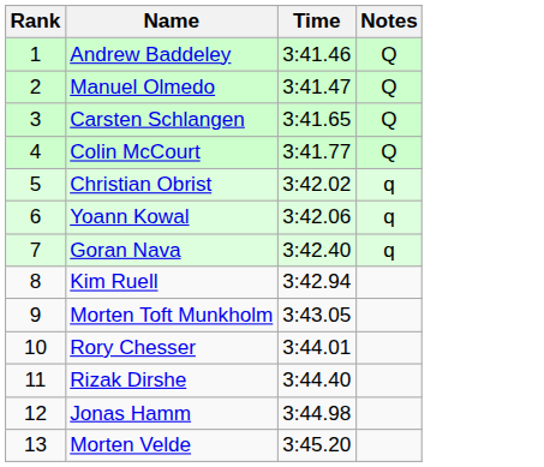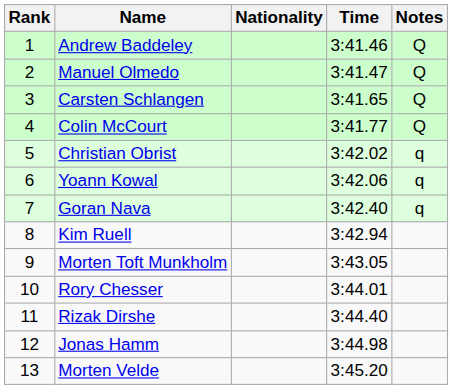+ column: Nationality
